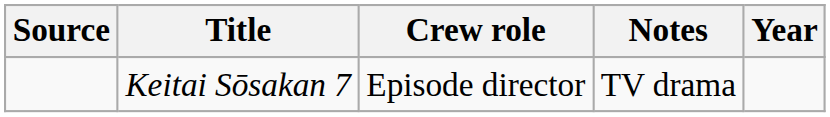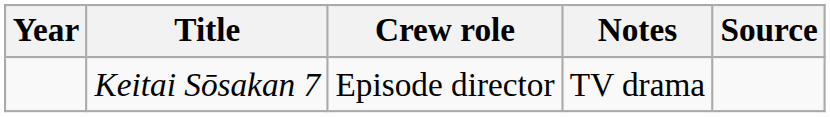columns swapped: Year <-> Source
